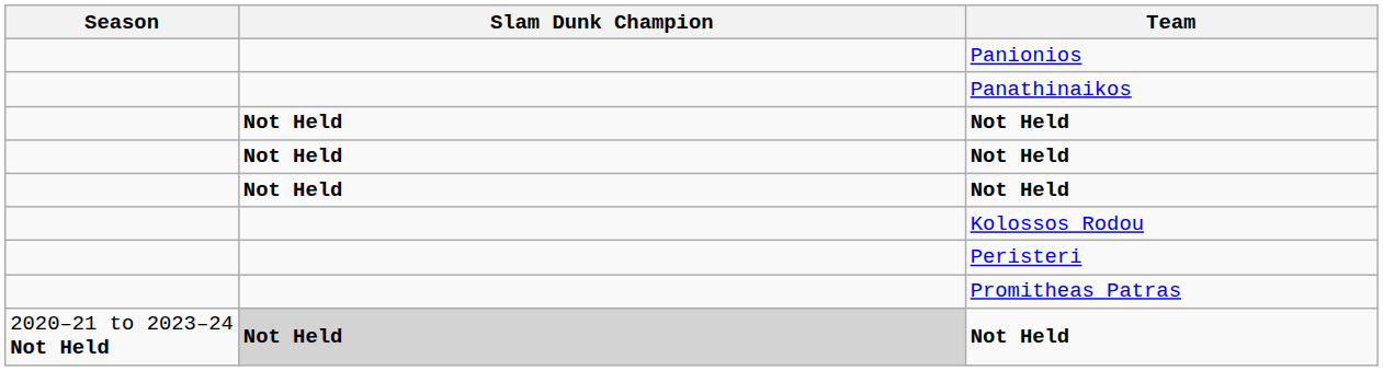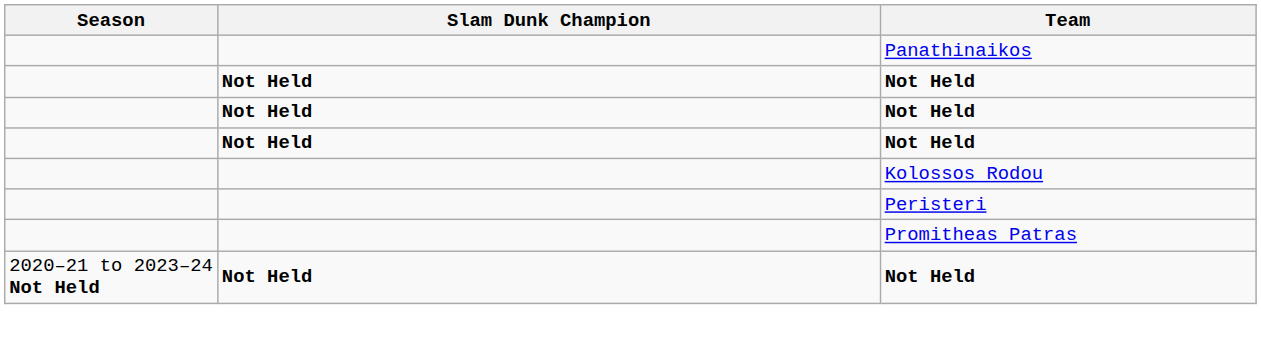- row: Panionios
2020–21 to 2023–24 Not Held / Not Held | Slam Dunk Champion: lightgrey background -> no background
